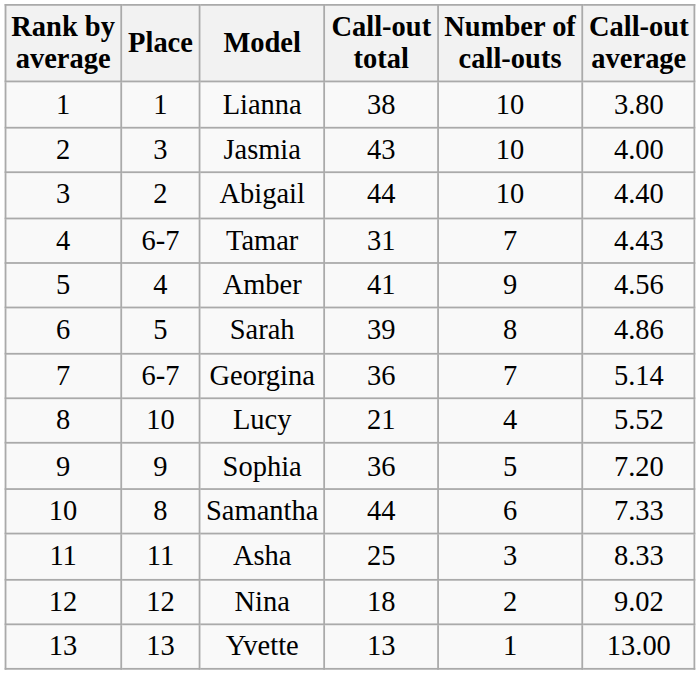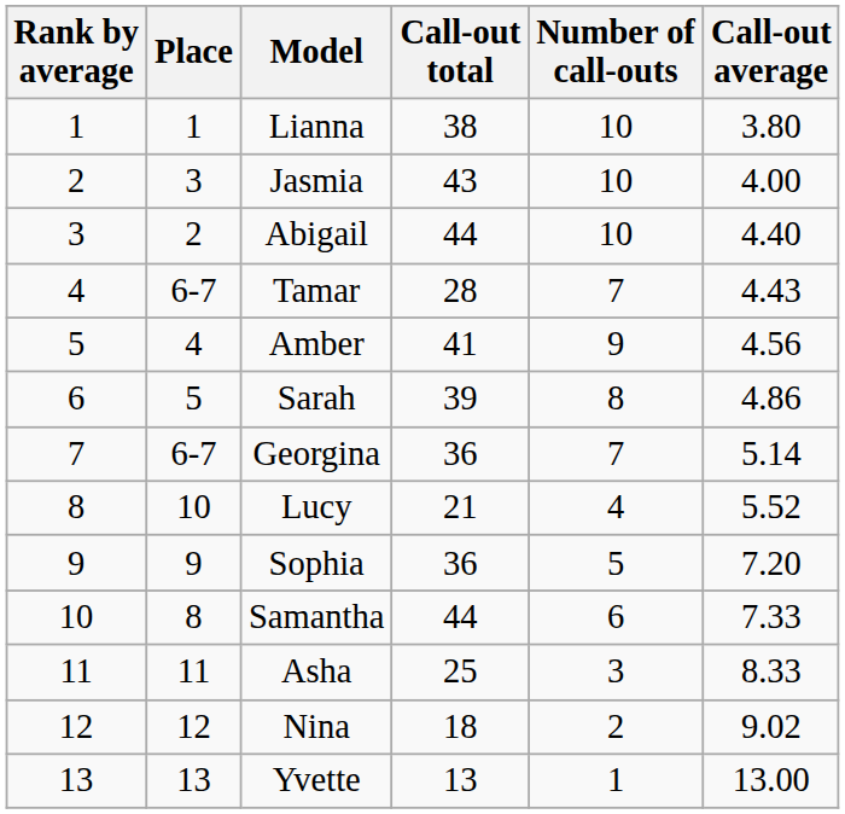Tamar | Call-out total: 31 -> 28
